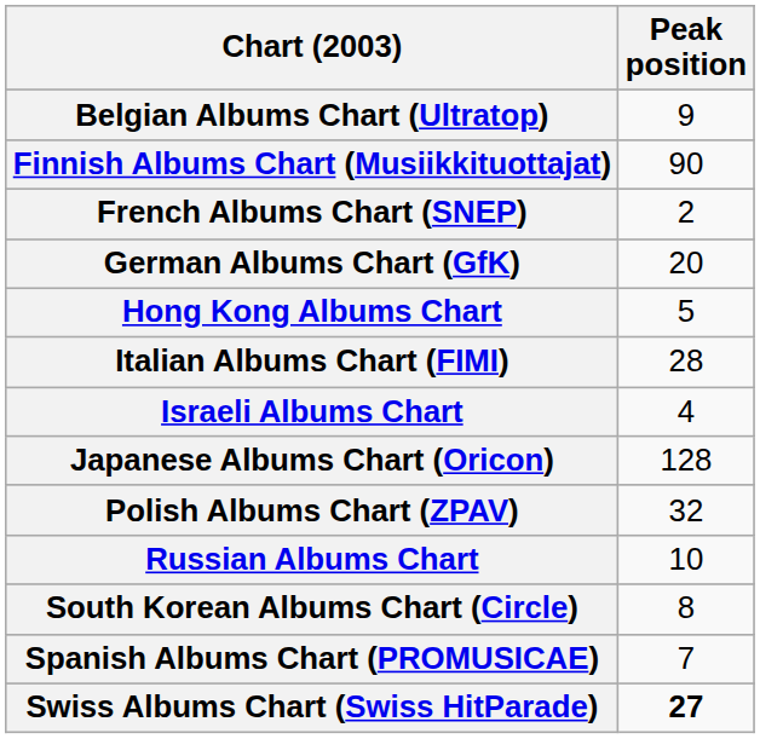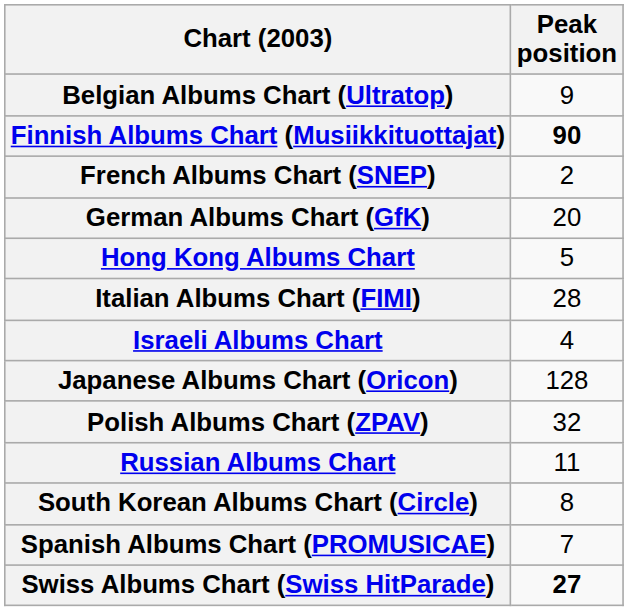Finnish Albums Chart (Musiikkituottajat) | Peak position: normal -> bold
Russian Albums Chart | Peak position: 10 -> 11
